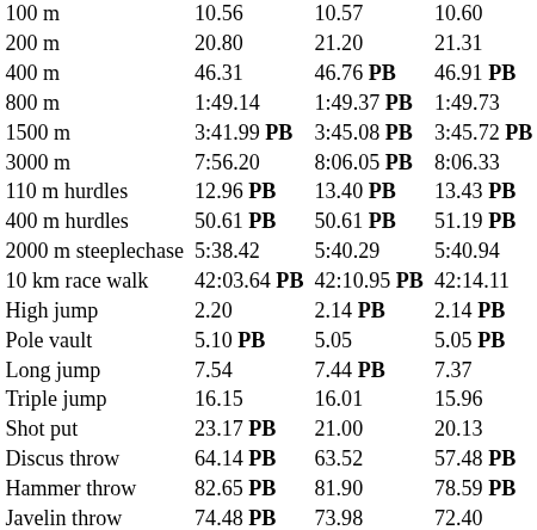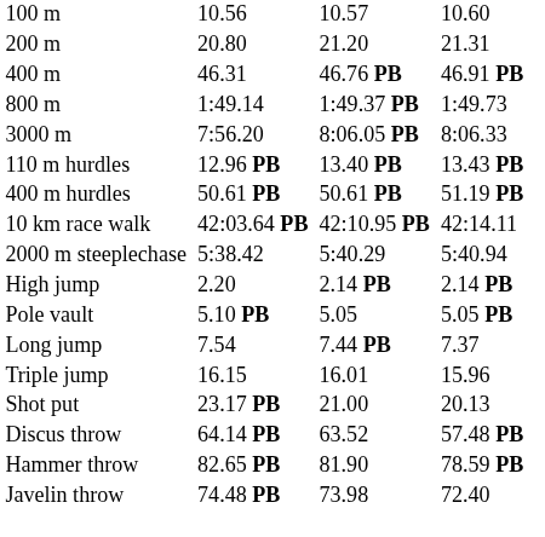- row: 1500 m | 3:41.99 PB | 3:45.08 PB | 3:45.72 PB
rows swapped: 2000 m steeplechase <-> 10 km race walk
